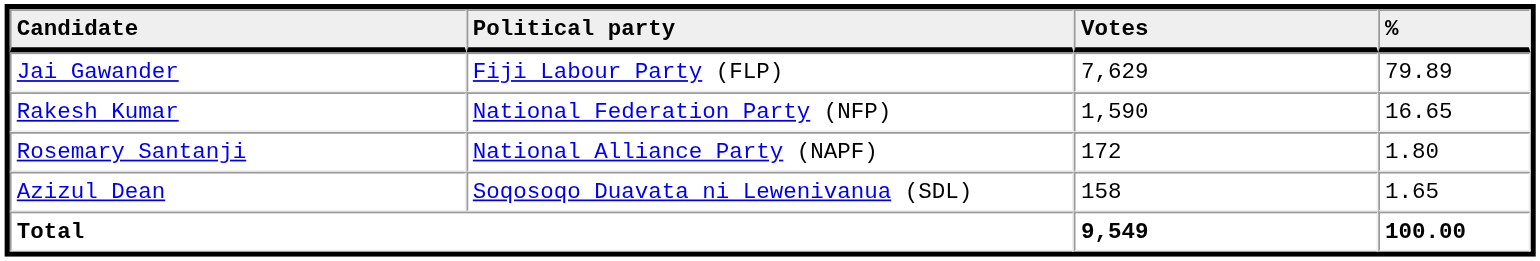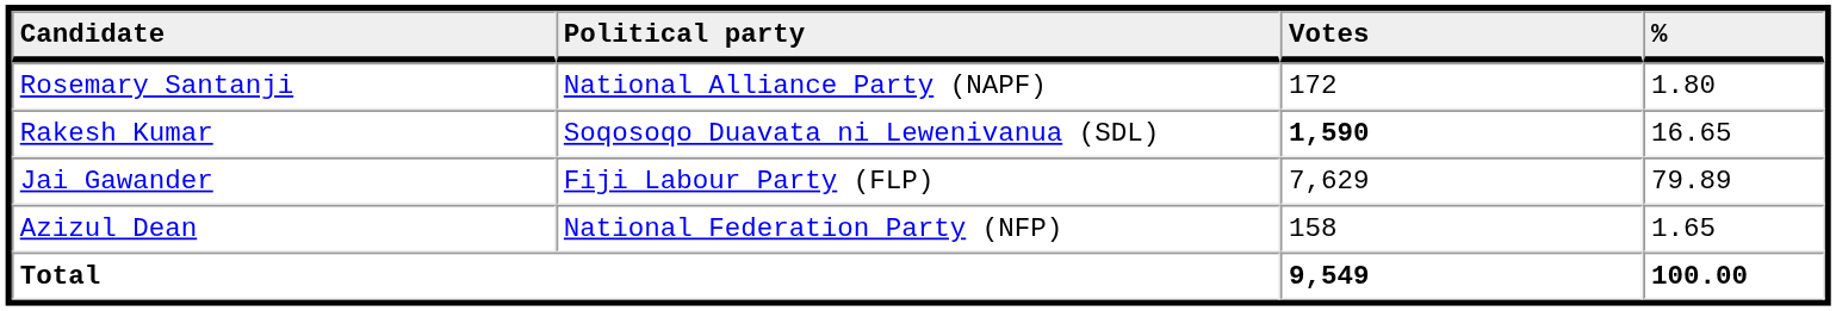rows swapped: Jai Gawander <-> Rosemary Santanji
Rakesh Kumar | Political party: National Federation Party (NFP) -> Soqosoqo Duavata ni Lewenivanua (SDL)
Rakesh Kumar | Votes: normal -> bold
Azizul Dean | Political party: Soqosoqo Duavata ni Lewenivanua (SDL) -> National Federation Party (NFP)
